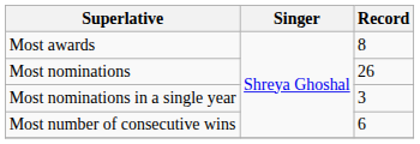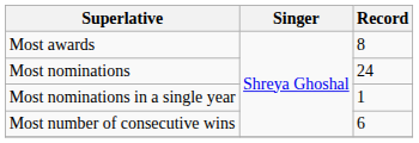Most nominations | Record: 26 -> 24
Most nominations in a single year | Record: 3 -> 1
